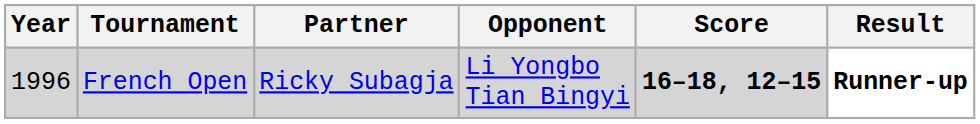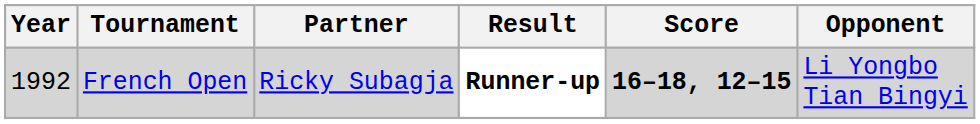columns swapped: Opponent <-> Result
French Open | Year: 1996 -> 1992
